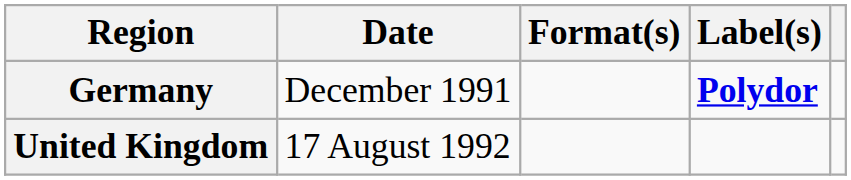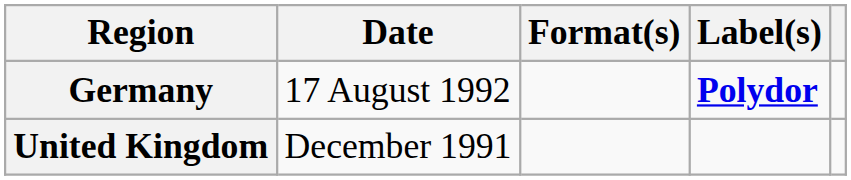Germany | Date: December 1991 -> 17 August 1992
United Kingdom | Date: 17 August 1992 -> December 1991
